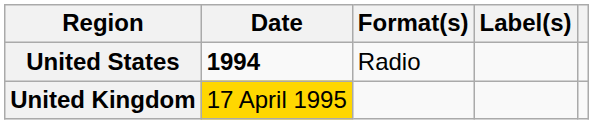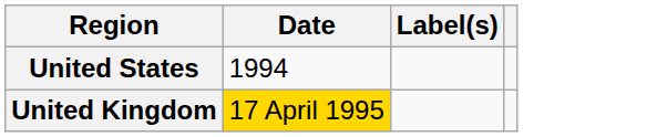- column: Format(s) | Radio
United States | Date: bold -> normal
